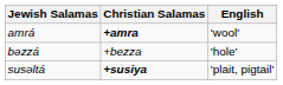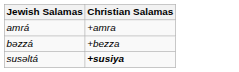- column: English | 'wool' | 'hole' | 'plait, pigtail'
amrá | Christian Salamas: bold -> normal
